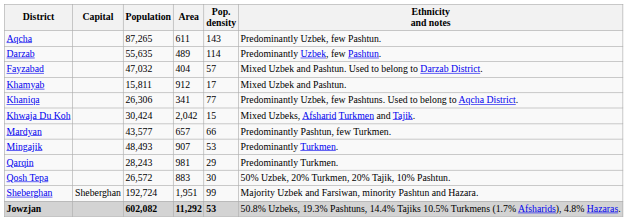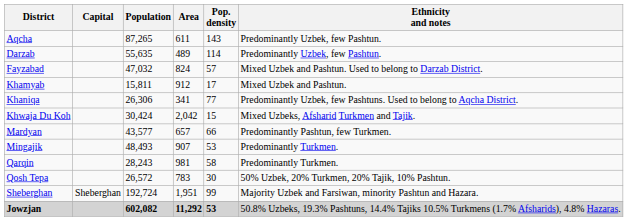Fayzabad | Area: 404 -> 824
Qarqin | Pop. density: 29 -> 58
Qosh Tepa | Area: 883 -> 783
